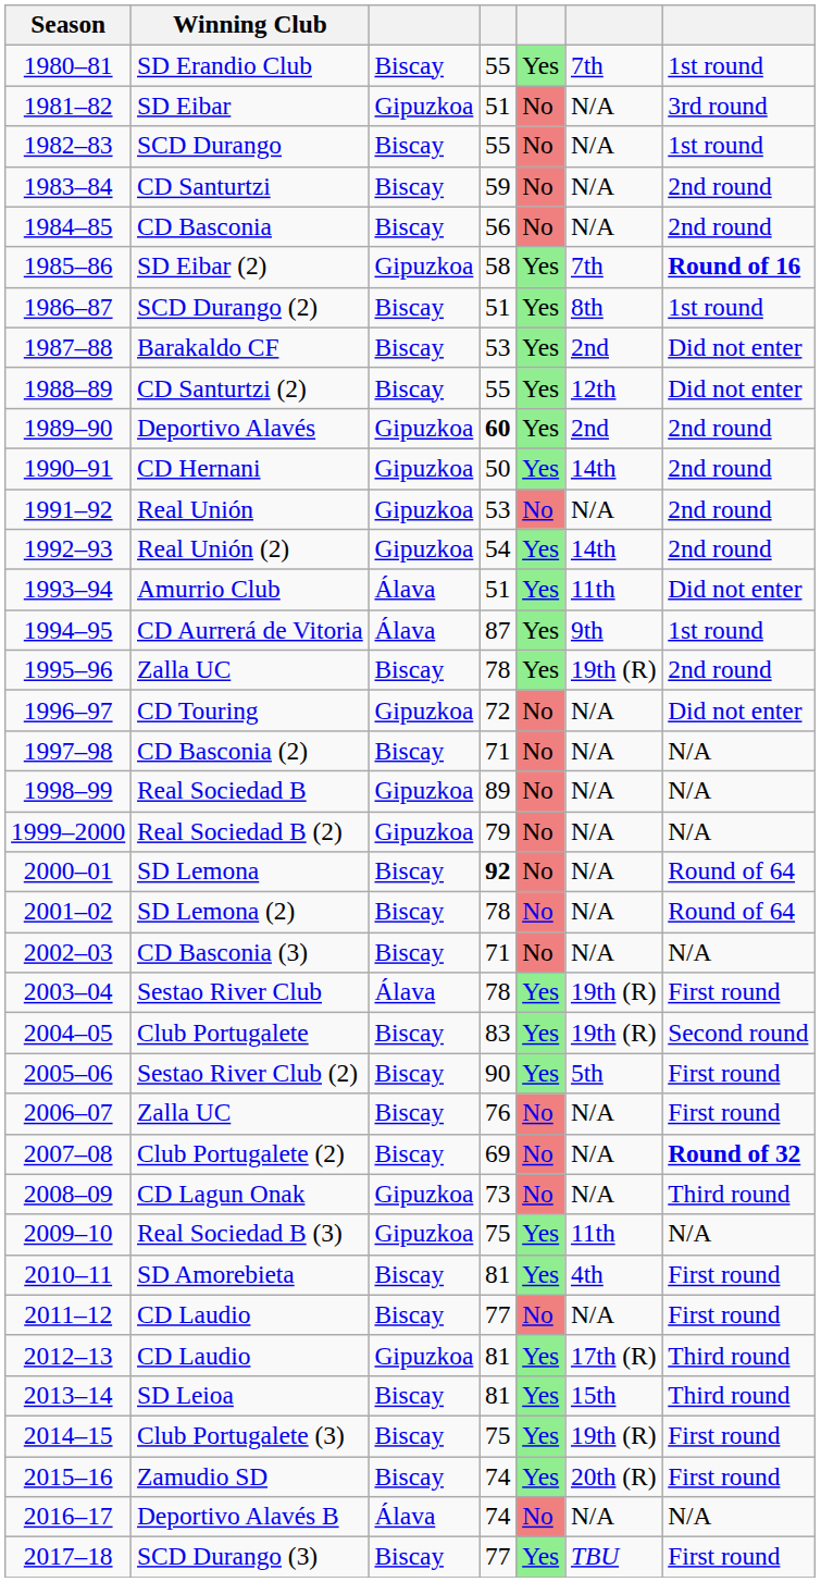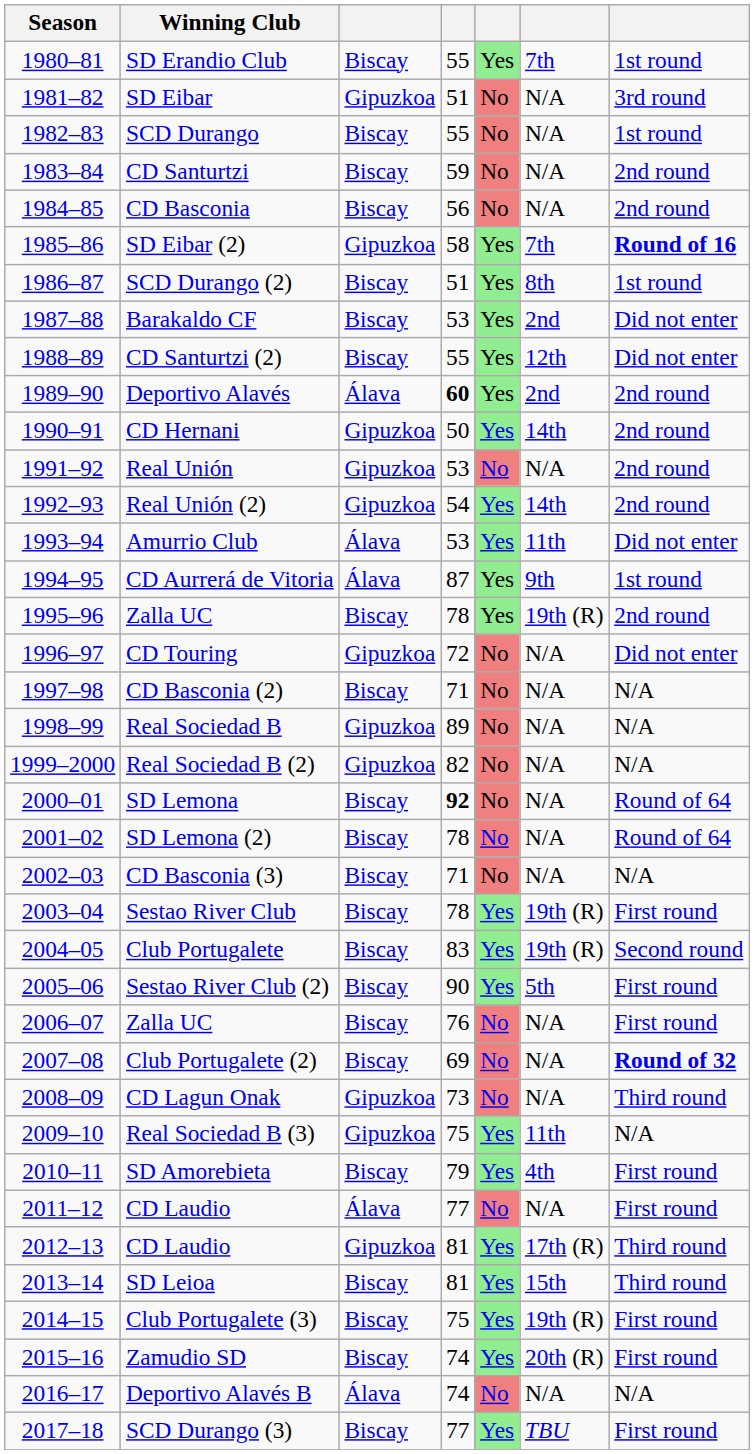Deportivo Alavés | column 3: Gipuzkoa -> Álava
Amurrio Club | column 4: 51 -> 53
Real Sociedad B (2) | column 4: 79 -> 82
Sestao River Club | column 3: Álava -> Biscay
SD Amorebieta | column 4: 81 -> 79
2011–12 / CD Laudio | column 3: Biscay -> Álava
